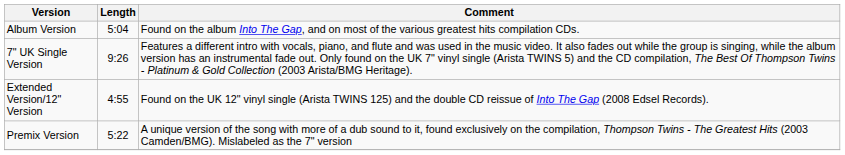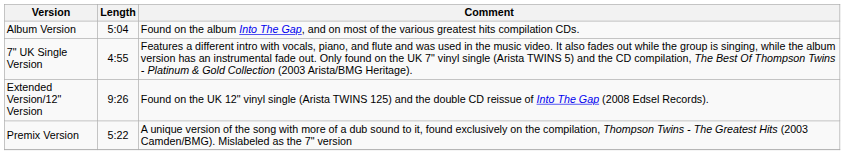7" UK Single Version | Length: 9:26 -> 4:55
Extended Version/12" Version | Length: 4:55 -> 9:26
